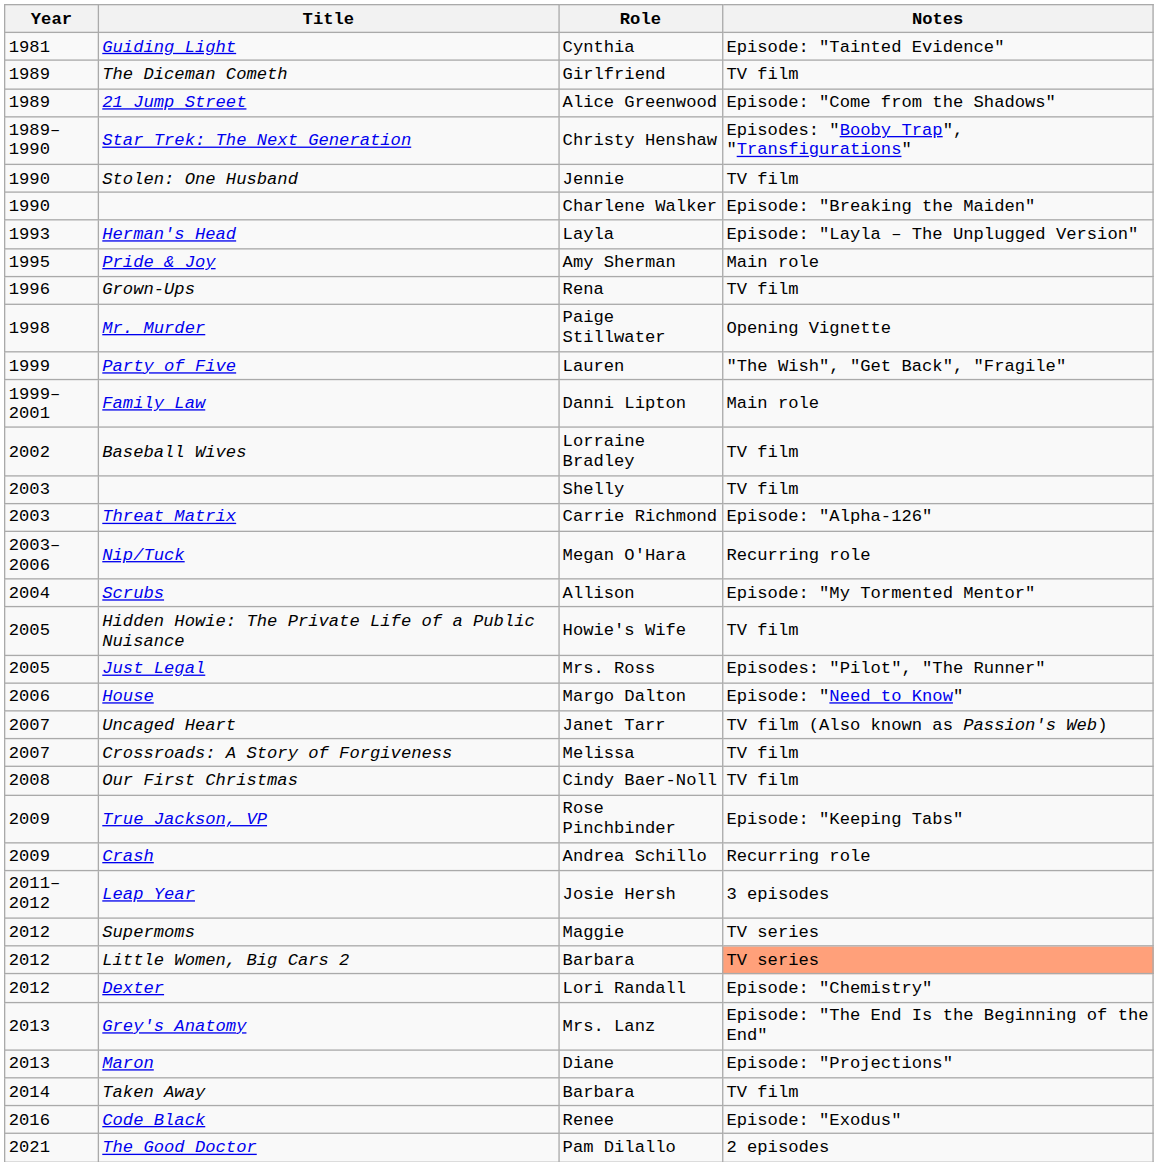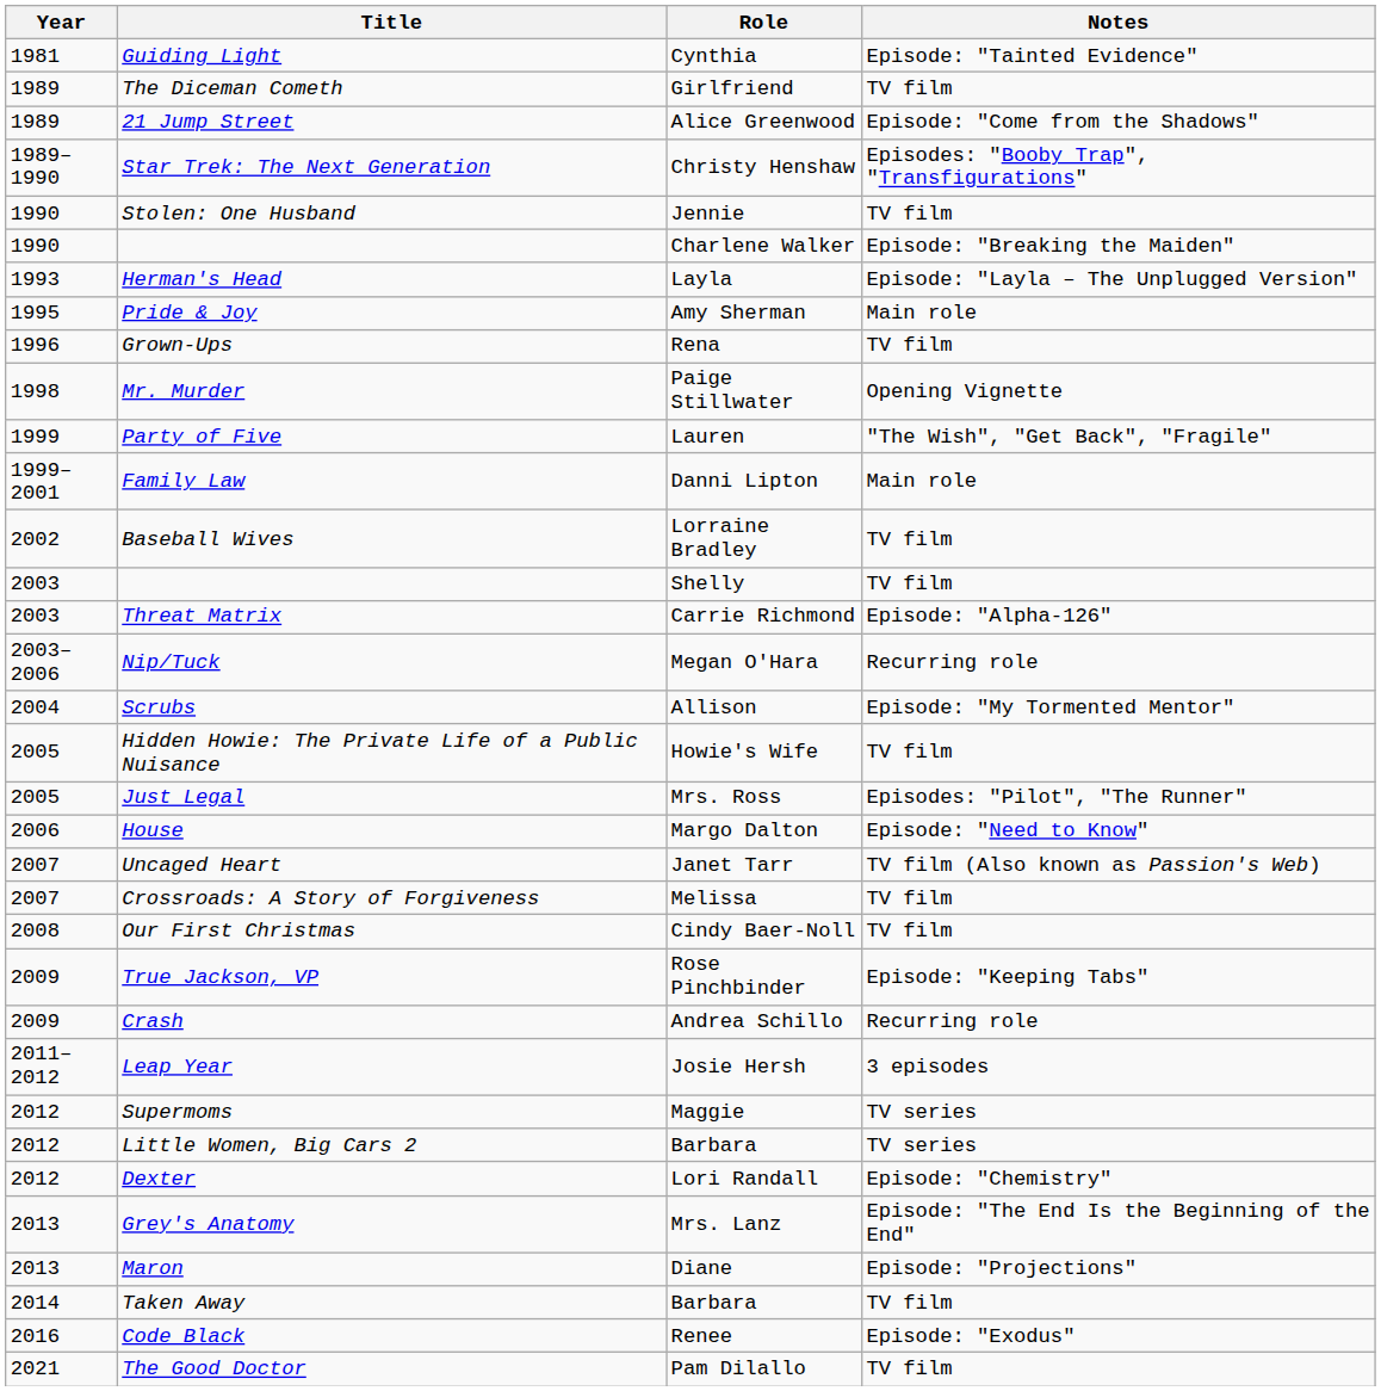Little Women, Big Cars 2 | Notes: lightsalmon background -> no background
The Good Doctor | Notes: 2 episodes -> TV film
